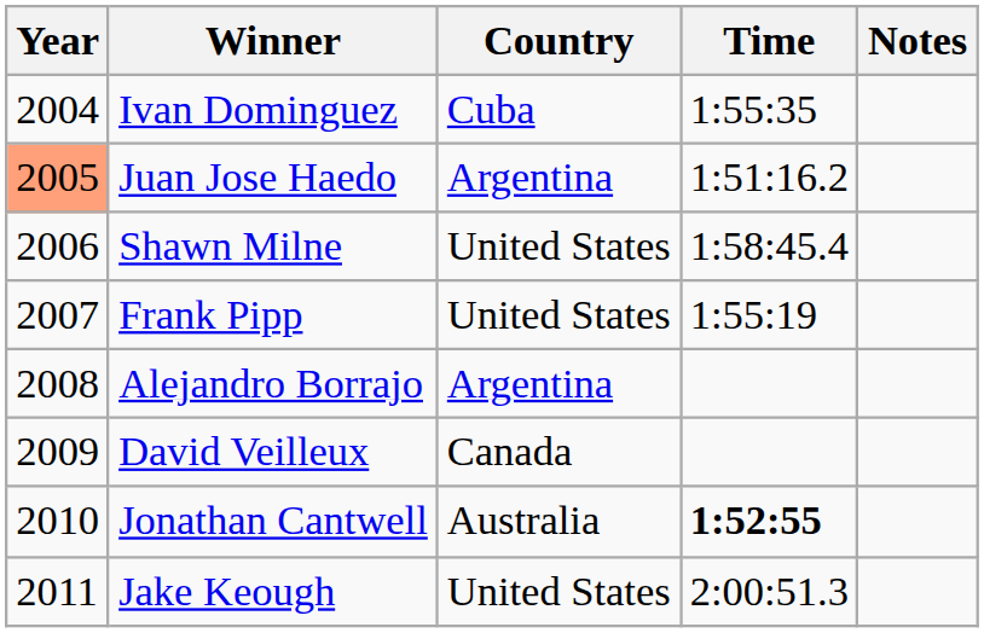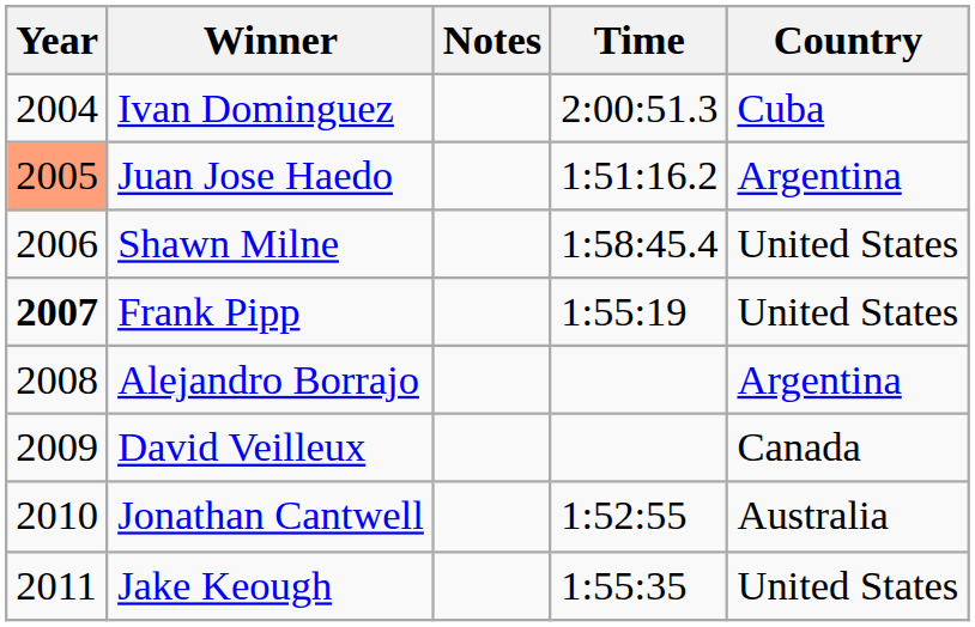columns swapped: Country <-> Notes
Ivan Dominguez | Time: 1:55:35 -> 2:00:51.3
Frank Pipp | Year: normal -> bold
Jonathan Cantwell | Time: bold -> normal
Jake Keough | Time: 2:00:51.3 -> 1:55:35
